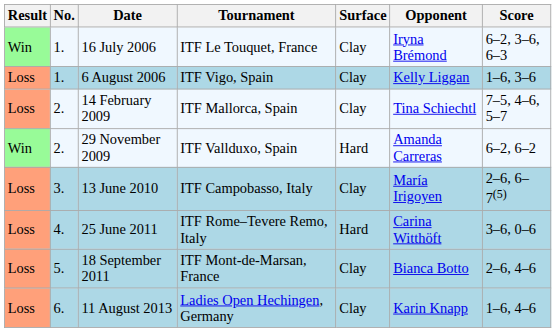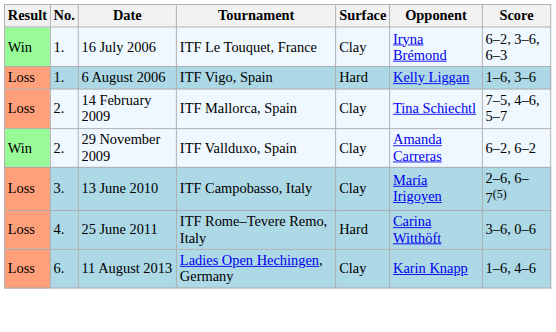6 August 2006 | Surface: Clay -> Hard
29 November 2009 | Surface: Hard -> Clay
- row: Loss | 5. | 18 September 2011 | ITF Mont-de-Marsan, France | Clay | Bianca Botto | 2–6, 4–6
